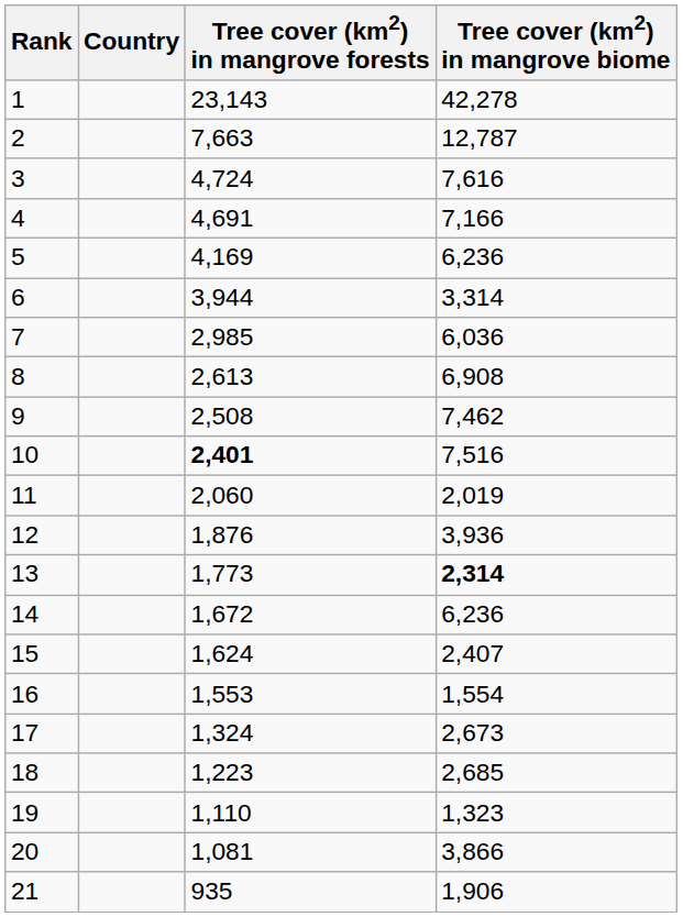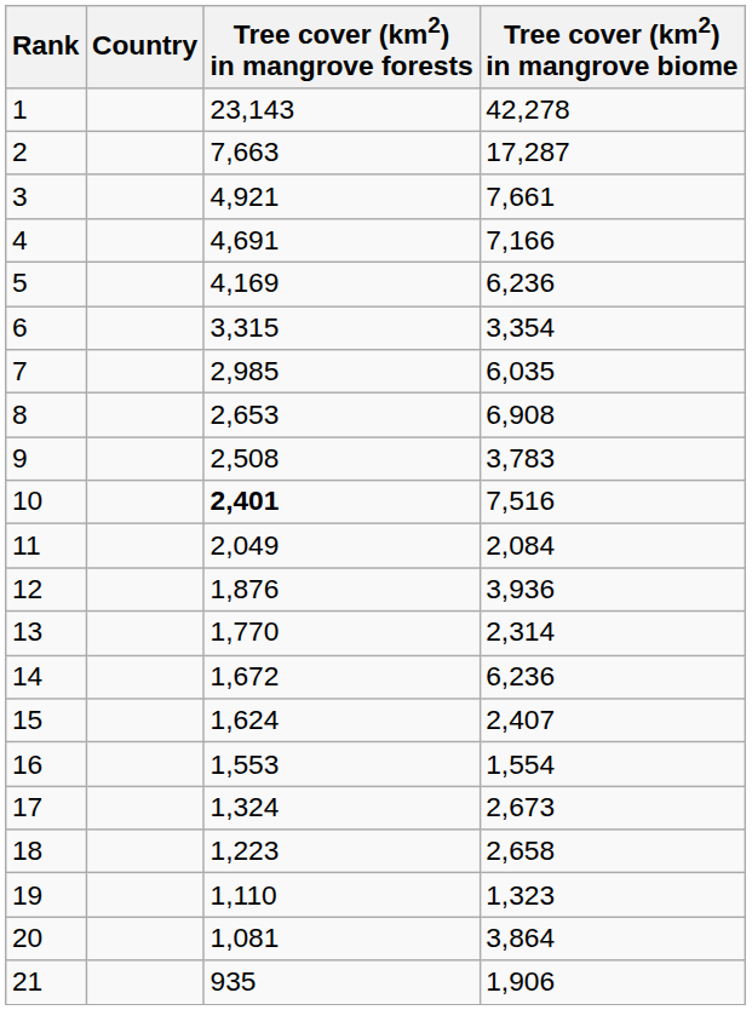2 | Tree cover (km2) in mangrove biome: 12,787 -> 17,287
3 | Tree cover (km2) in mangrove forests: 4,724 -> 4,921
3 | Tree cover (km2) in mangrove biome: 7,616 -> 7,661
6 | Tree cover (km2) in mangrove forests: 3,944 -> 3,315
6 | Tree cover (km2) in mangrove biome: 3,314 -> 3,354
7 | Tree cover (km2) in mangrove biome: 6,036 -> 6,035
8 | Tree cover (km2) in mangrove forests: 2,613 -> 2,653
9 | Tree cover (km2) in mangrove biome: 7,462 -> 3,783
11 | Tree cover (km2) in mangrove forests: 2,060 -> 2,049
11 | Tree cover (km2) in mangrove biome: 2,019 -> 2,084
13 | Tree cover (km2) in mangrove forests: 1,773 -> 1,770
13 | Tree cover (km2) in mangrove biome: bold -> normal
18 | Tree cover (km2) in mangrove biome: 2,685 -> 2,658
20 | Tree cover (km2) in mangrove biome: 3,866 -> 3,864
